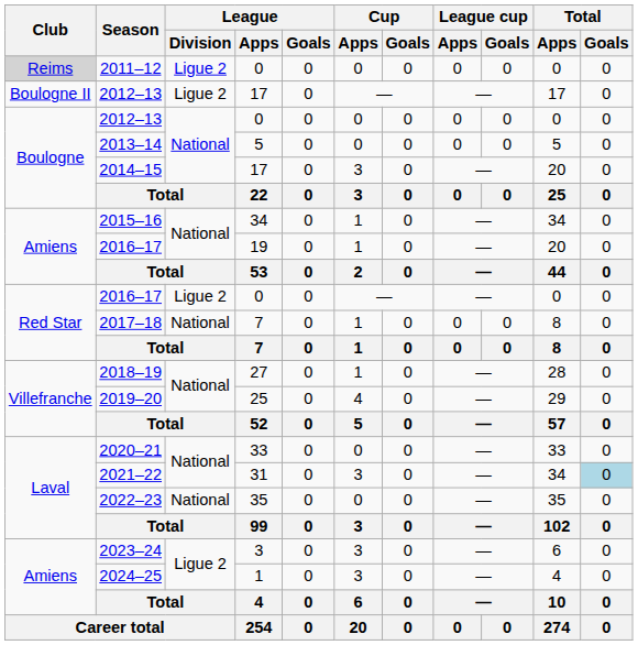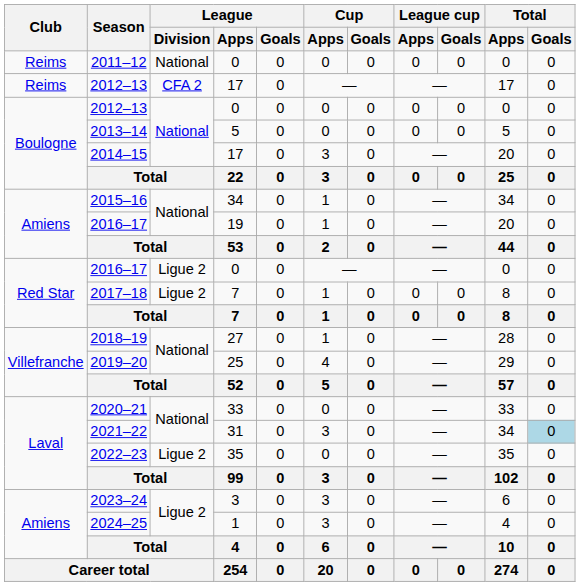2011–12 | Club: lightgrey background -> no background
2011–12 | League / Division: Ligue 2 -> National
2012–13 / 17 | Club: Boulogne II -> Reims
2012–13 / 17 | League / Division: Ligue 2 -> CFA 2
2017–18 | League / Division: National -> Ligue 2
2022–23 | League / Division: National -> Ligue 2
